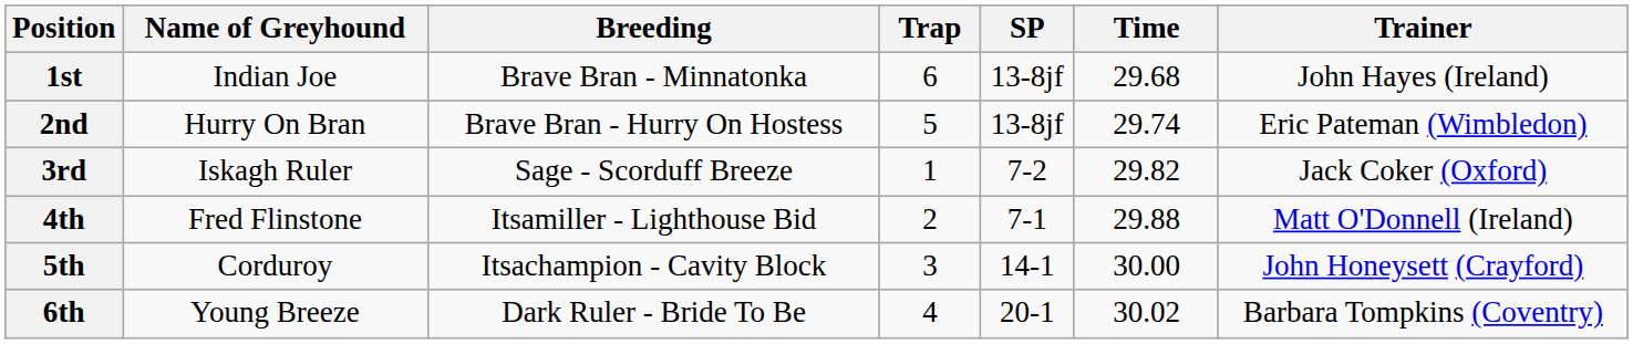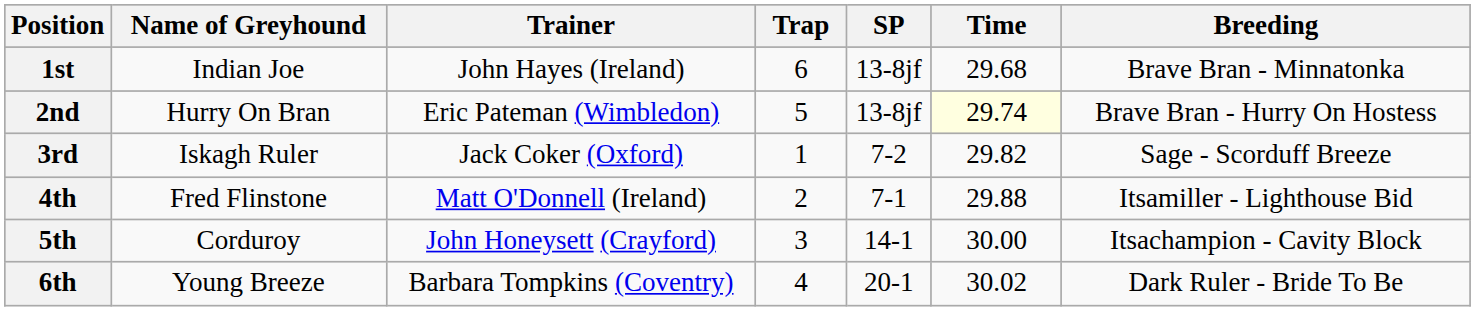columns swapped: Breeding <-> Trainer
2nd | Time: no background -> lightyellow background
